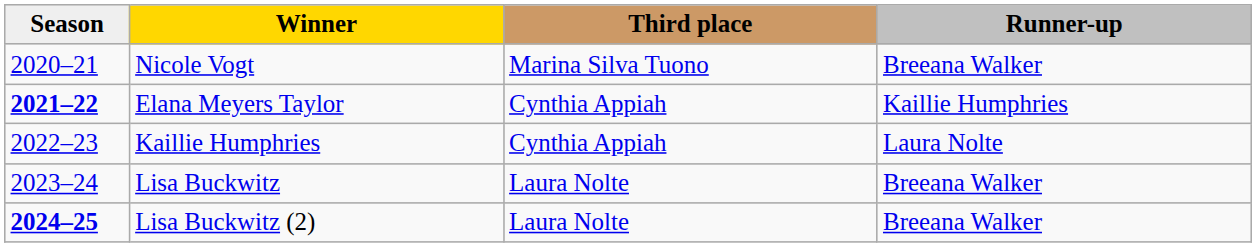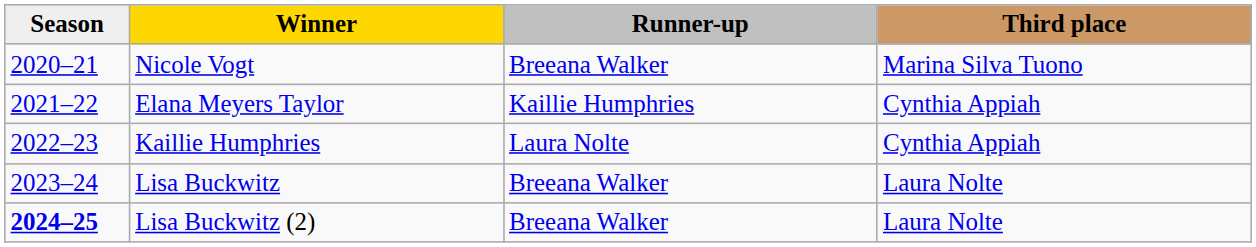columns swapped: Runner-up <-> Third place
Elana Meyers Taylor | Season: bold -> normal
